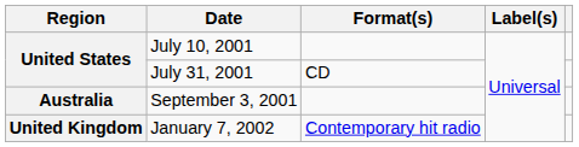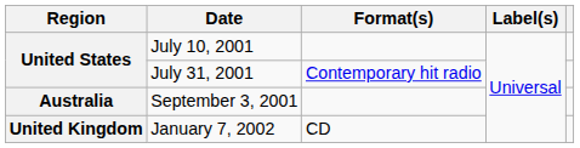July 31, 2001 | Format(s): CD -> Contemporary hit radio
January 7, 2002 | Format(s): Contemporary hit radio -> CD
